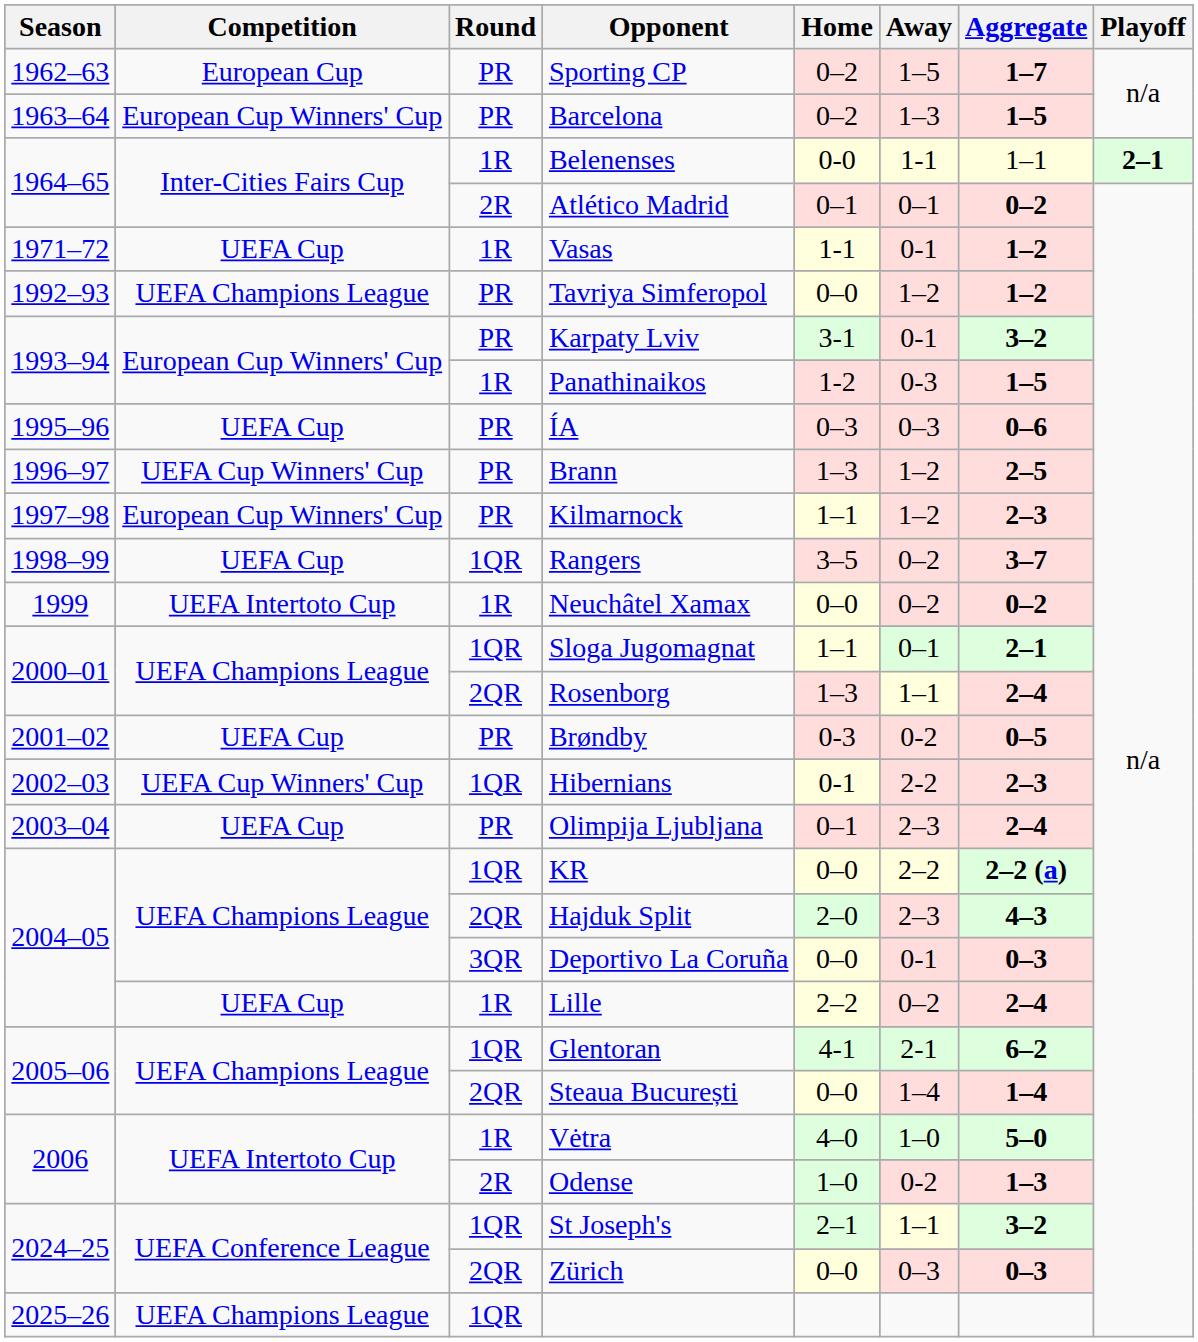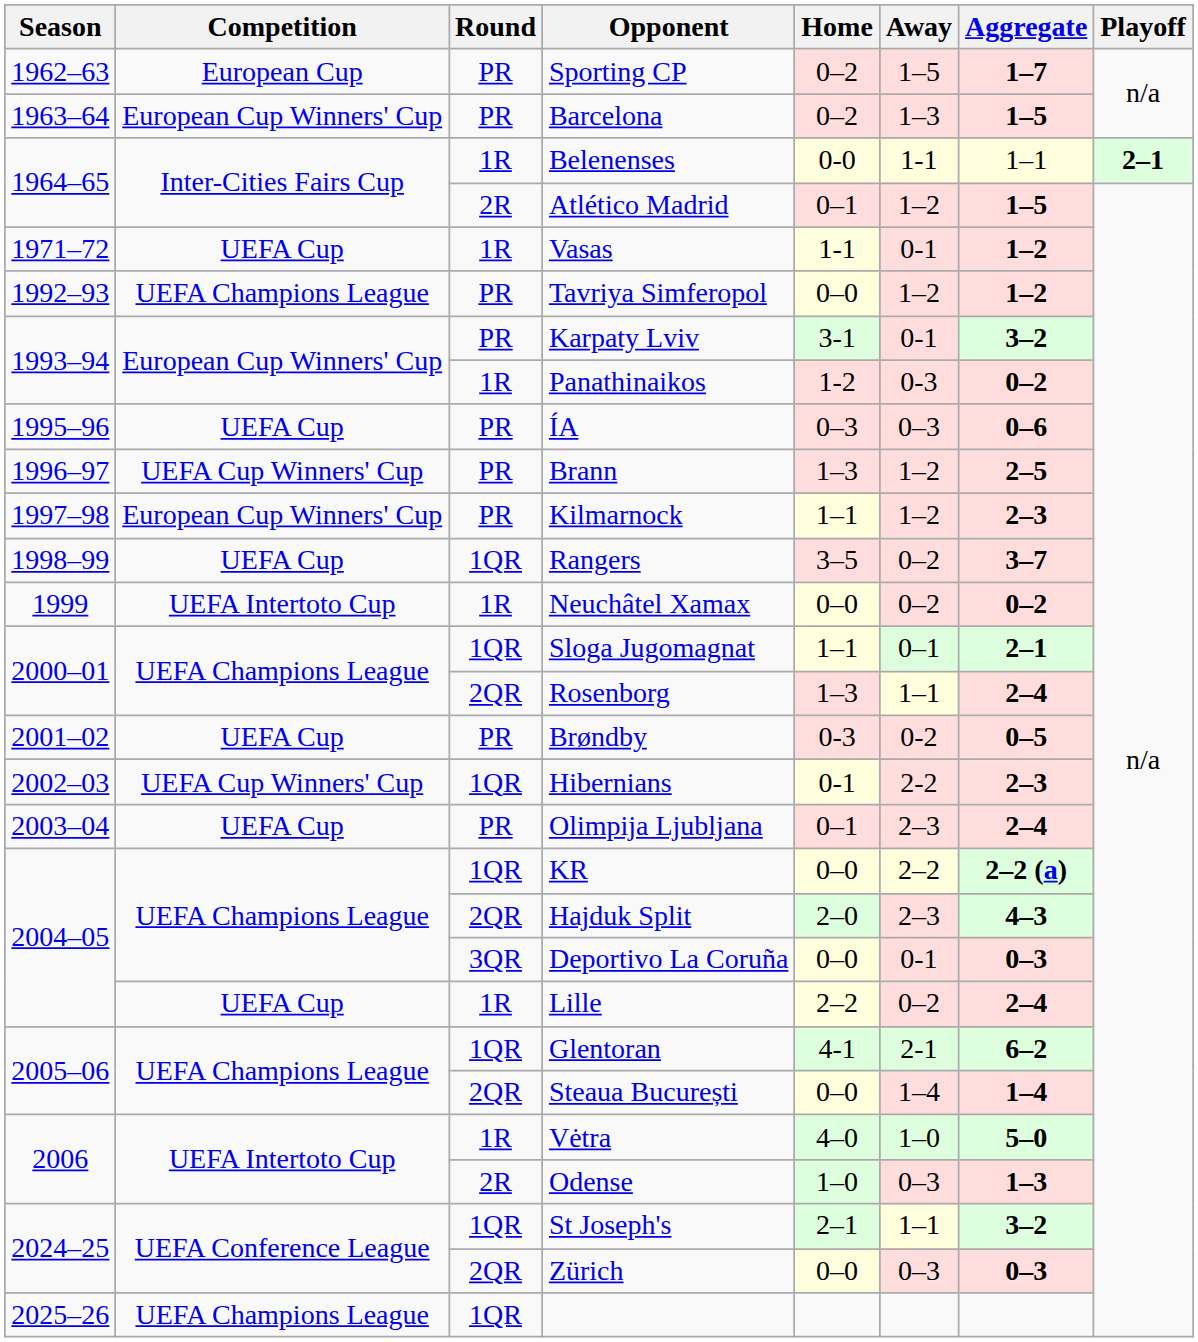Atlético Madrid | Away: 0–1 -> 1–2
Atlético Madrid | Aggregate: 0–2 -> 1–5
Panathinaikos | Aggregate: 1–5 -> 0–2
Odense | Away: 0-2 -> 0–3
